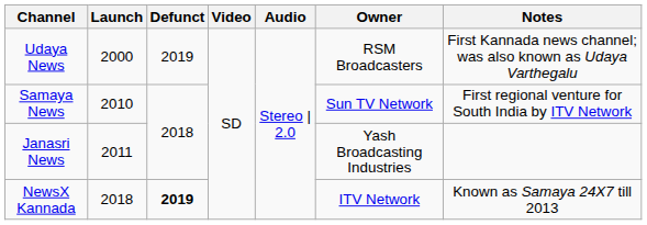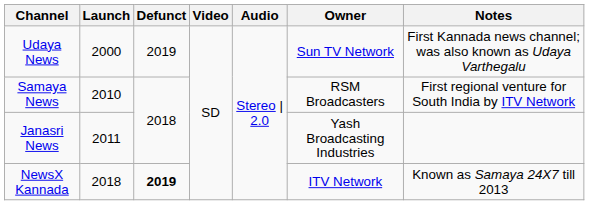Udaya News | Owner: RSM Broadcasters -> Sun TV Network
Samaya News | Owner: Sun TV Network -> RSM Broadcasters
